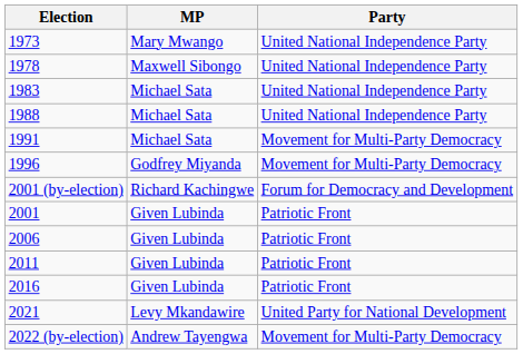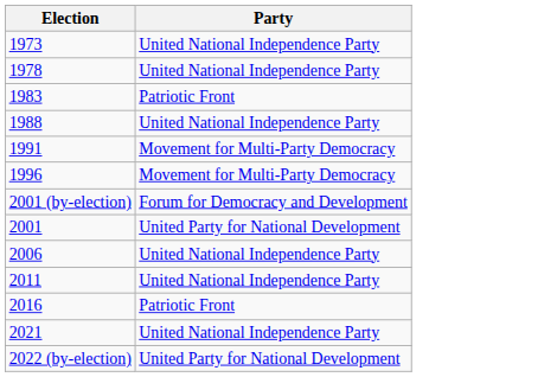- column: MP | Mary Mwango | Maxwell Sibongo | Michael Sata | Michael Sata | Michael Sata | Godfrey Miyanda | Richard Kachingwe | Given Lubinda | Given Lubinda | Given Lubinda | Given Lubinda | Levy Mkandawire | Andrew Tayengwa
1983 | Party: United National Independence Party -> Patriotic Front
2001 | Party: Patriotic Front -> United Party for National Development
2006 | Party: Patriotic Front -> United National Independence Party
2011 | Party: Patriotic Front -> United National Independence Party
2021 | Party: United Party for National Development -> United National Independence Party
2022 (by-election) | Party: Movement for Multi-Party Democracy -> United Party for National Development
